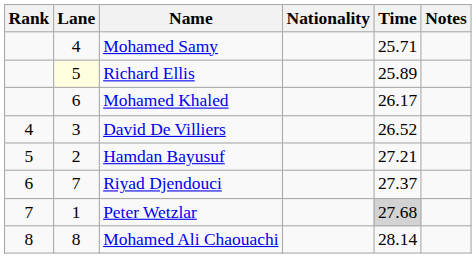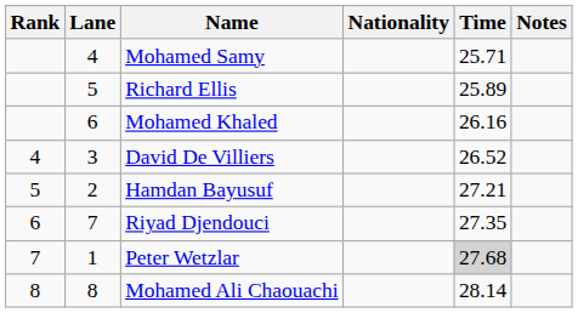Richard Ellis | Lane: lightyellow background -> no background
Mohamed Khaled | Time: 26.17 -> 26.16
Riyad Djendouci | Time: 27.37 -> 27.35
